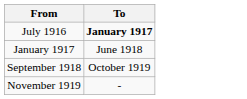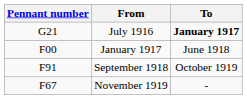+ column: Pennant number | G21 | F00 | F91 | F67
